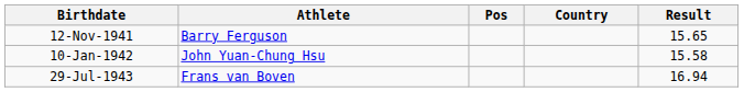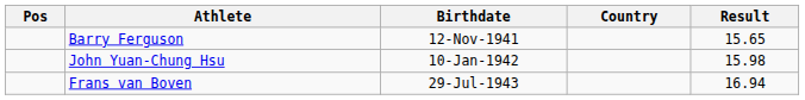columns swapped: Pos <-> Birthdate
John Yuan-Chung Hsu | Result: 15.58 -> 15.98
